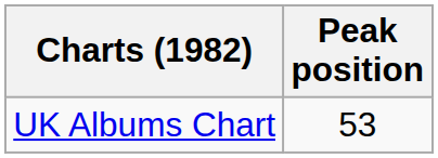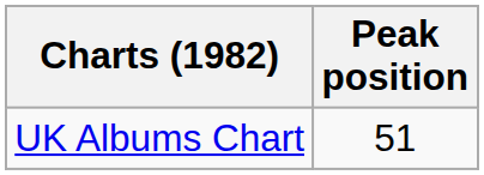UK Albums Chart | Peak position: 53 -> 51
